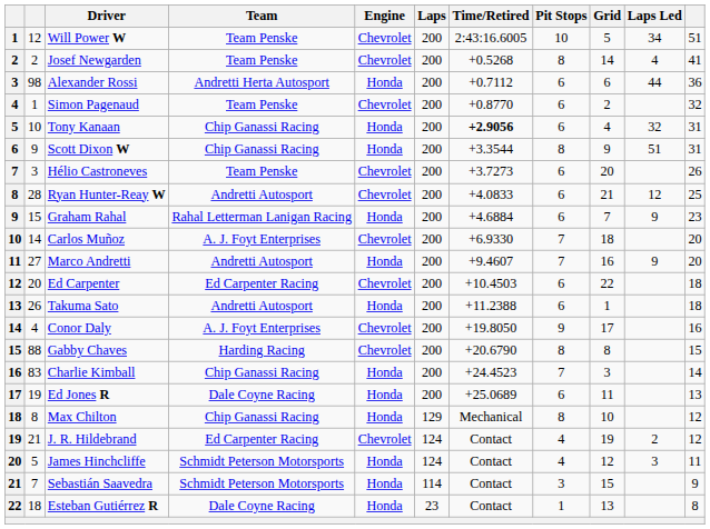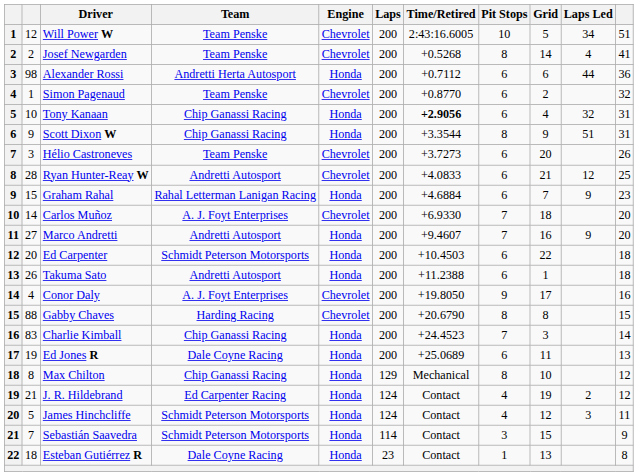Ed Carpenter | Team: Ed Carpenter Racing -> Schmidt Peterson Motorsports
Ed Carpenter | Engine: Chevrolet -> Honda
J. R. Hildebrand | Engine: Chevrolet -> Honda
